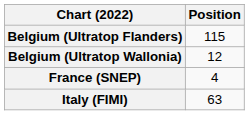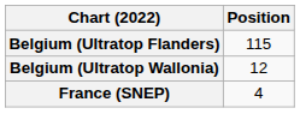- row: Italy (FIMI) | 63
